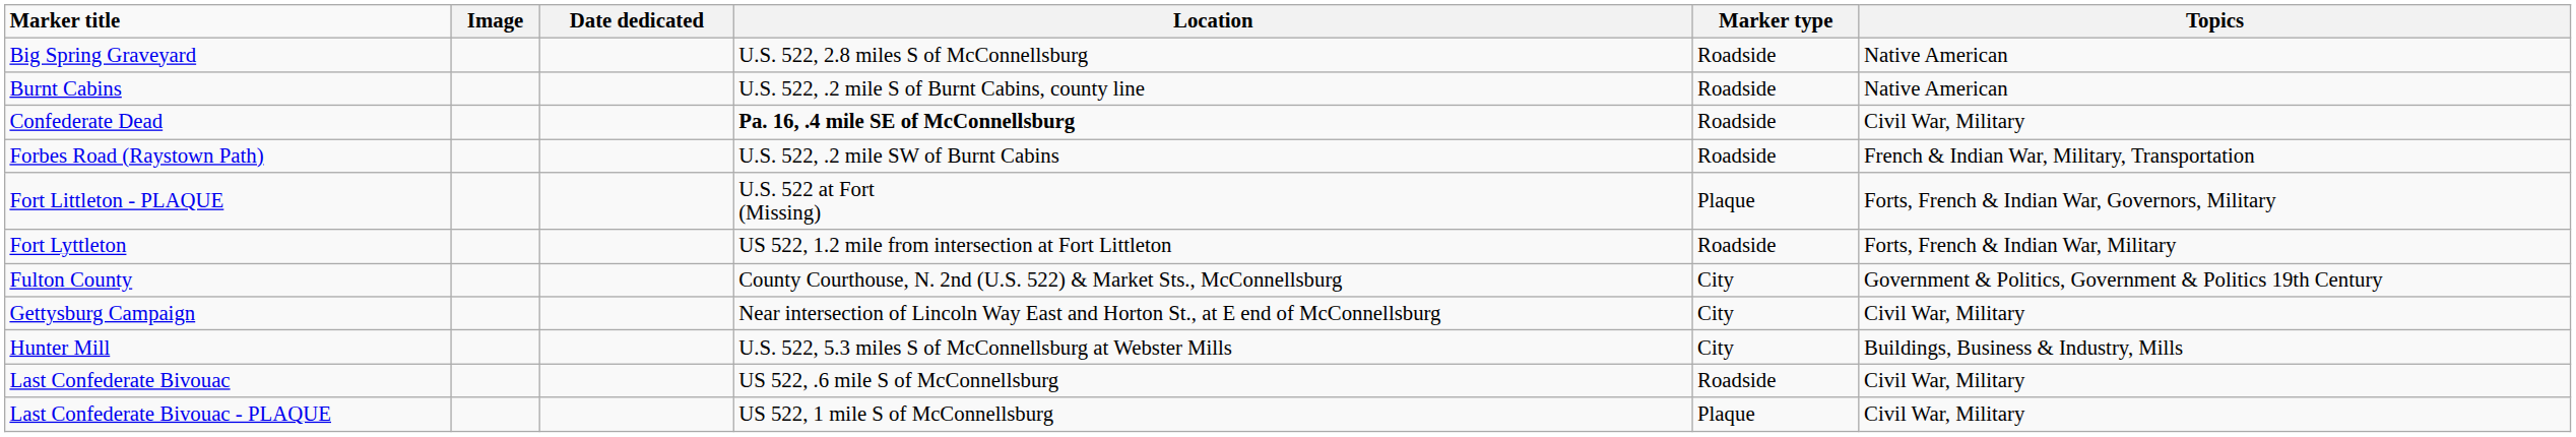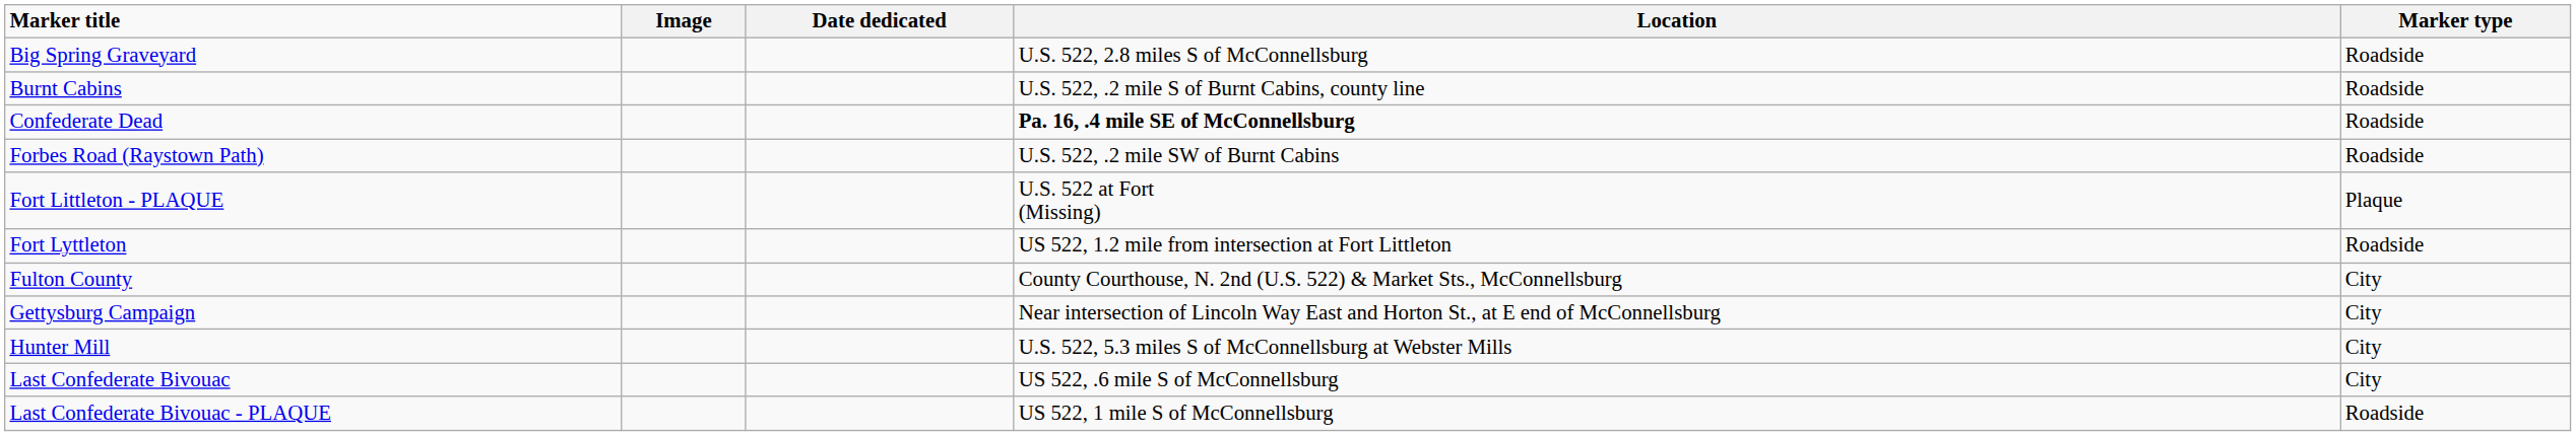- column: Topics | Native American | Native American | Civil War, Military | French & Indian War, Military, Transportation | Forts, French & Indian War, Governors, Military | Forts, French & Indian War, Military | Government & Politics, Government & Politics 19th Century | Civil War, Military | Buildings, Business & Industry, Mills | Civil War, Military | Civil War, Military
Last Confederate Bivouac | Marker type: Roadside -> City
Last Confederate Bivouac - PLAQUE | Marker type: Plaque -> Roadside
